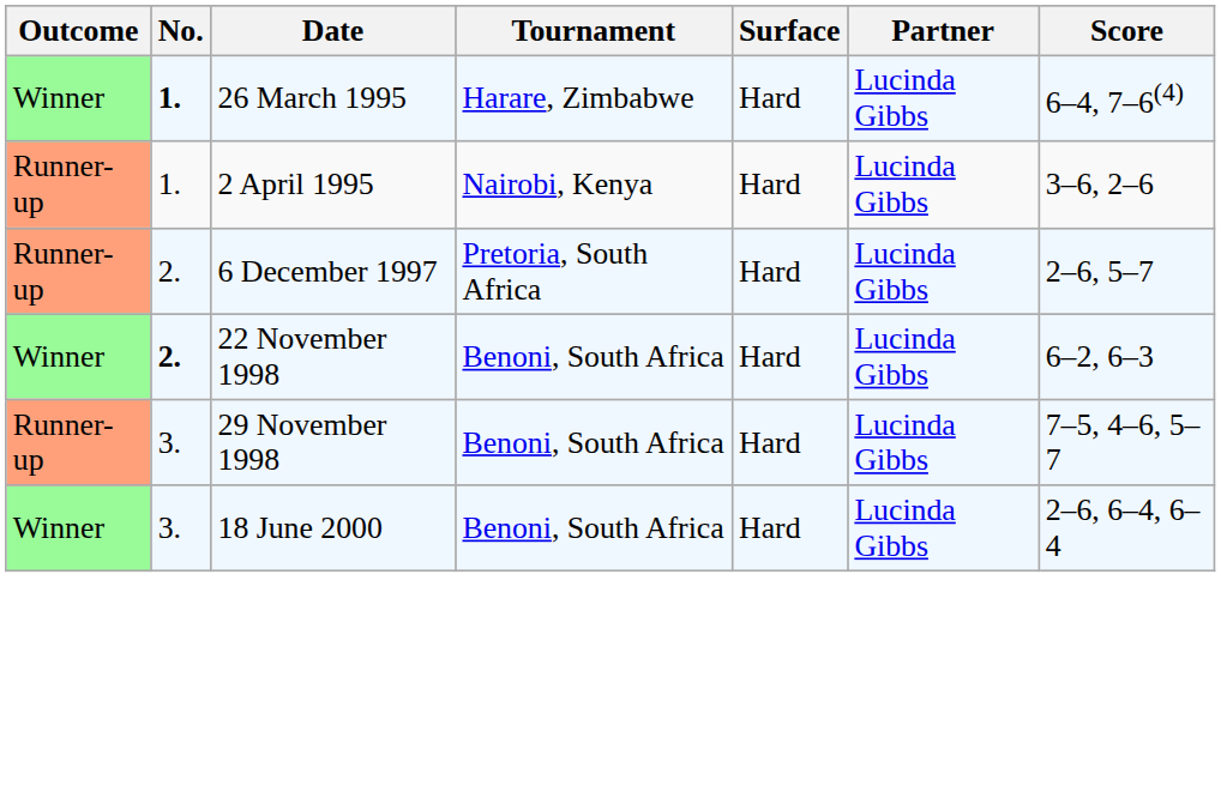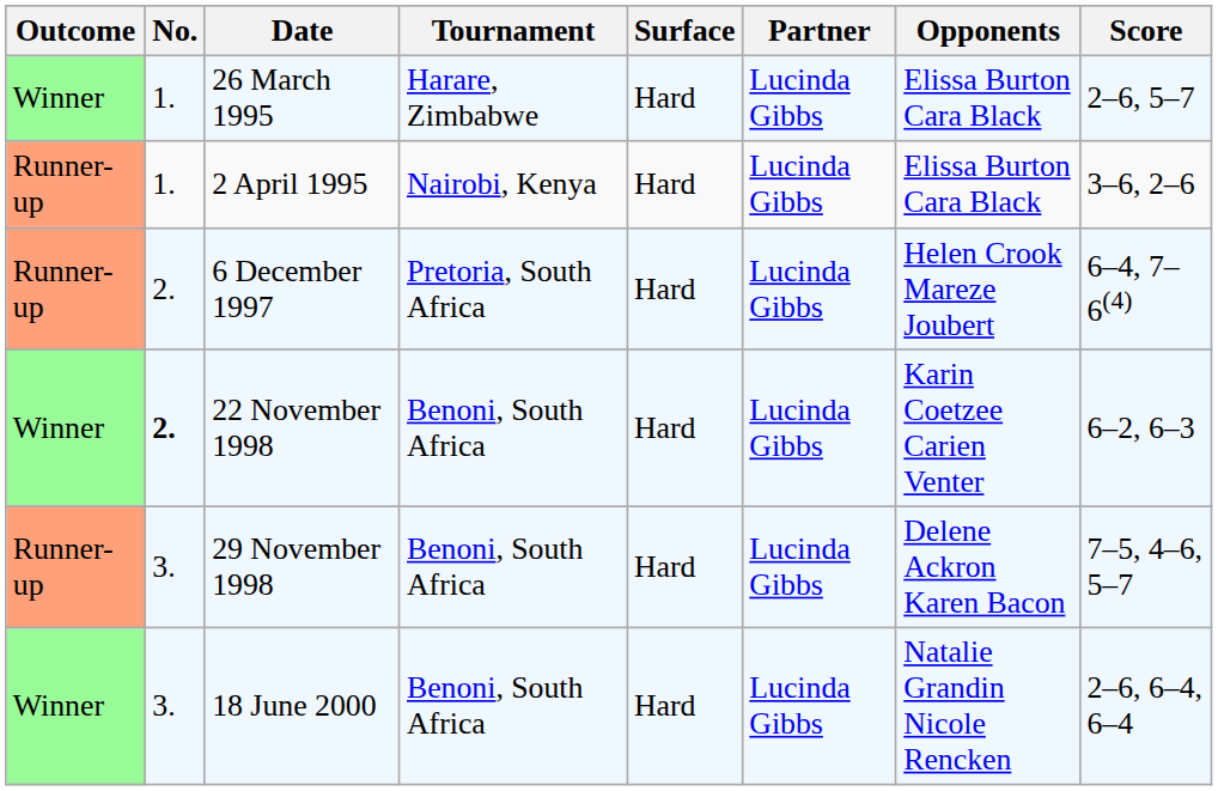+ column: Opponents | Elissa Burton Cara Black | Elissa Burton Cara Black | Helen Crook Mareze Joubert | Karin Coetzee Carien Venter | Delene Ackron Karen Bacon | Natalie Grandin Nicole Rencken
26 March 1995 | No.: bold -> normal
26 March 1995 | Score: 6–4, 7–6(4) -> 2–6, 5–7
6 December 1997 | Score: 2–6, 5–7 -> 6–4, 7–6(4)
